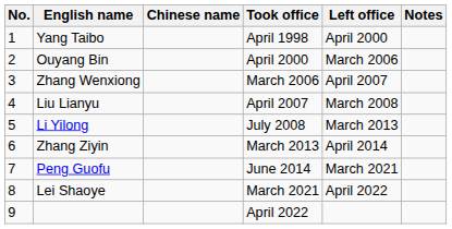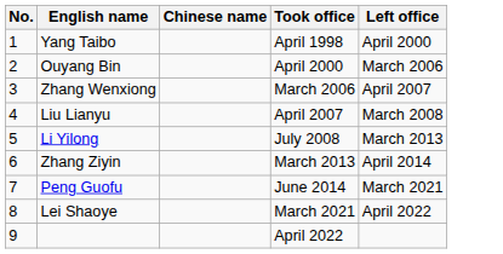- column: Notes
